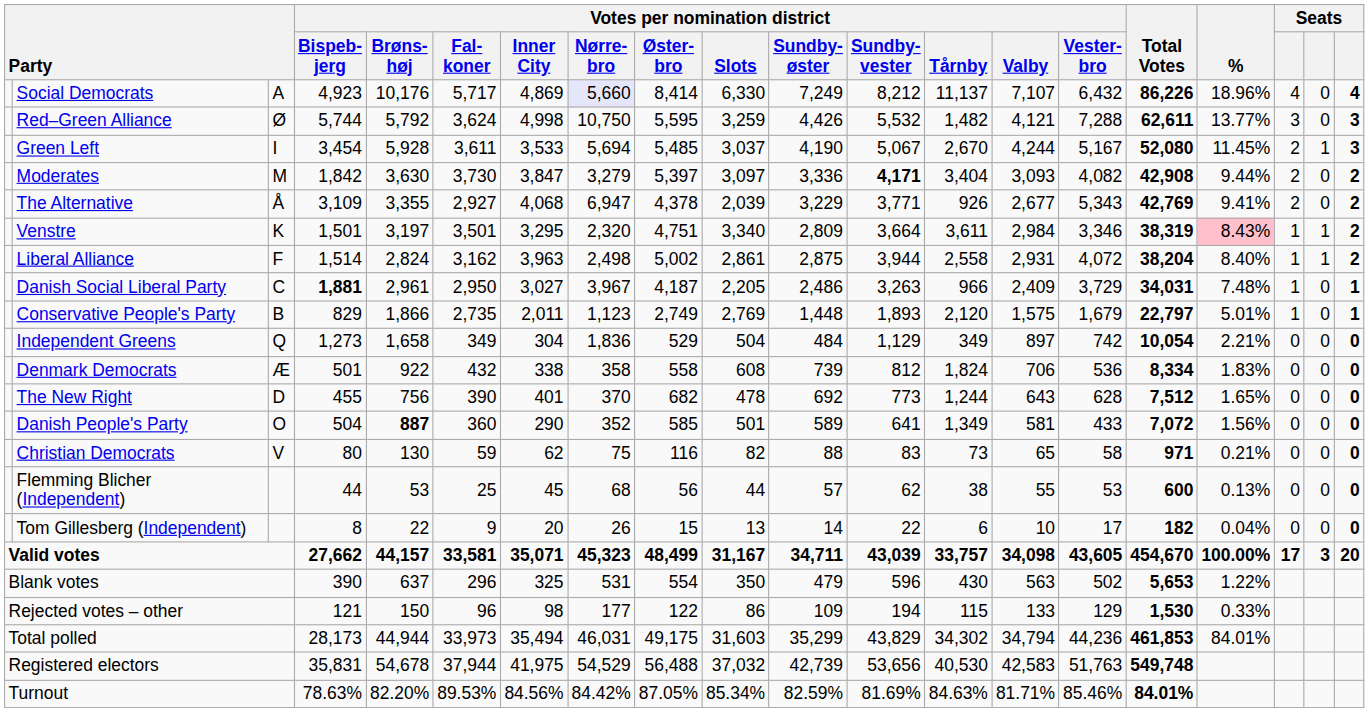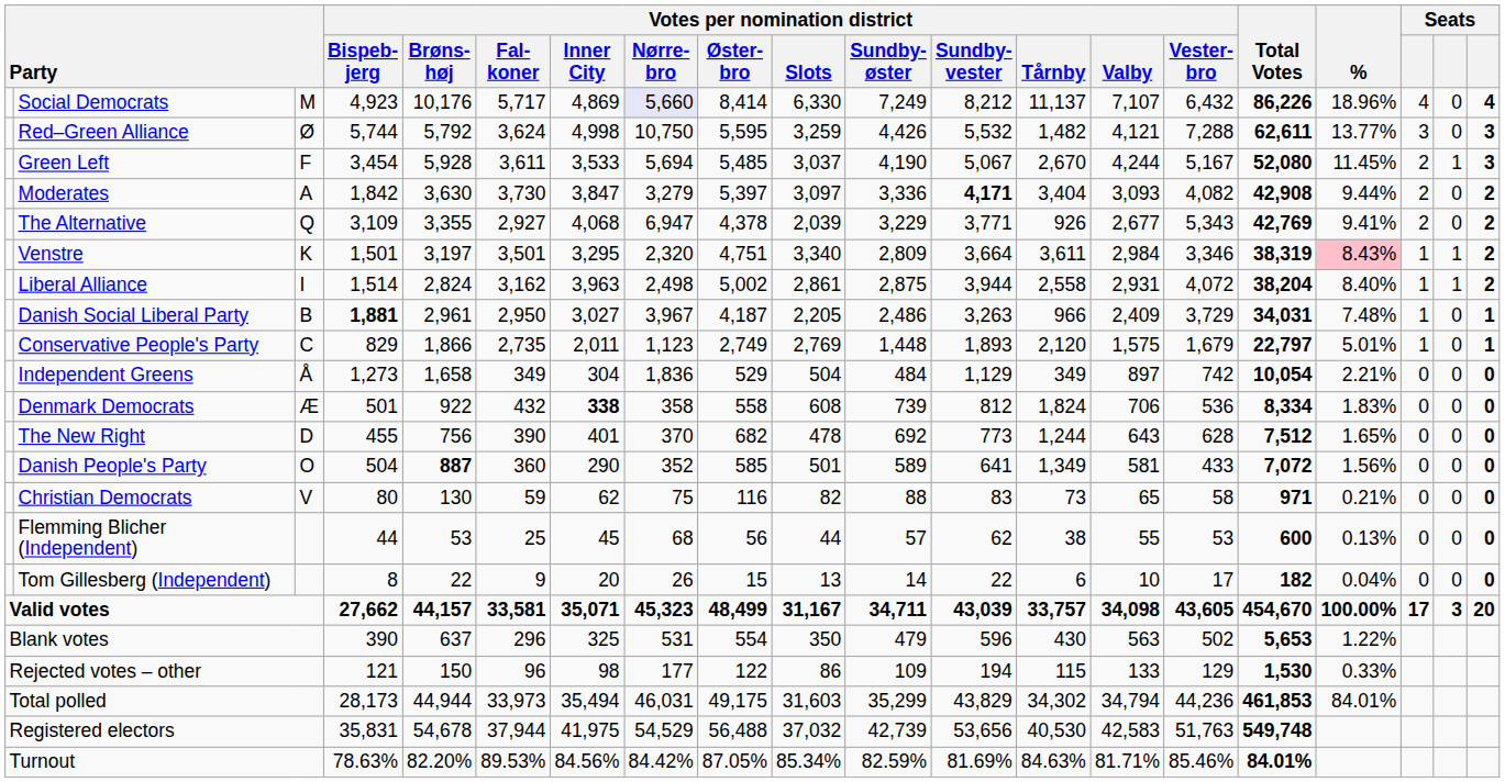Social Democrats | column 3: A -> M
Green Left | column 3: I -> F
Moderates | column 3: M -> A
The Alternative | column 3: Å -> Q
Liberal Alliance | column 3: F -> I
Danish Social Liberal Party | column 3: C -> B
Conservative People's Party | column 3: B -> C
Independent Greens | column 3: Q -> Å
Denmark Democrats | Votes per nomination district / Inner City: normal -> bold
